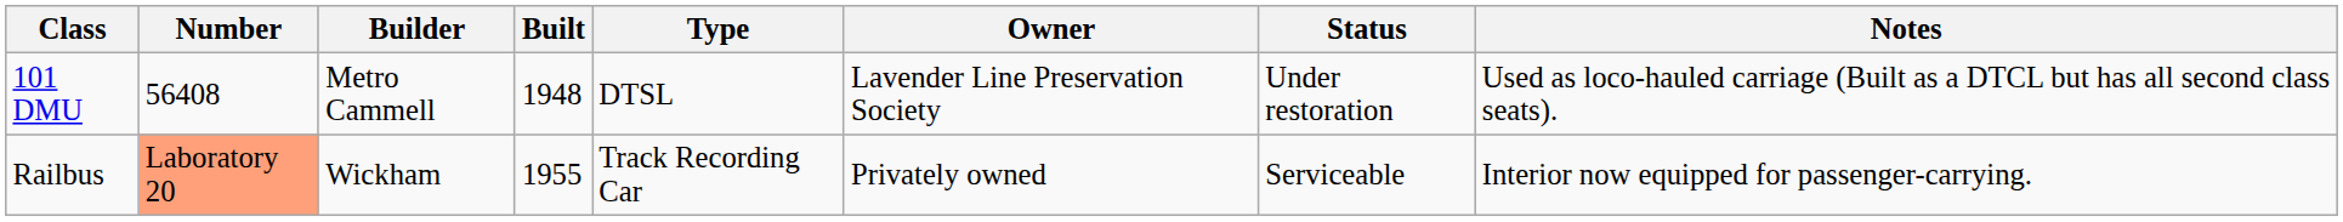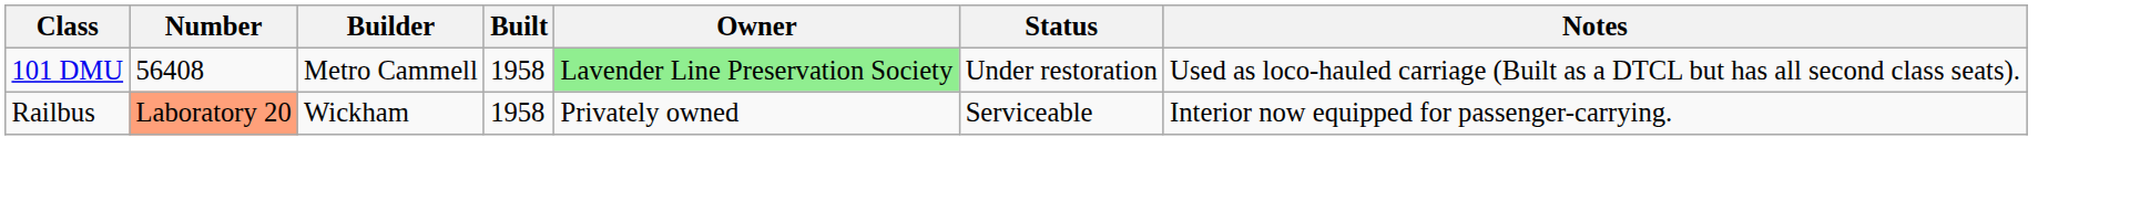- column: Type | DTSL | Track Recording Car
101 DMU | Built: 1948 -> 1958
101 DMU | Owner: no background -> lightgreen background
Railbus | Built: 1955 -> 1958
